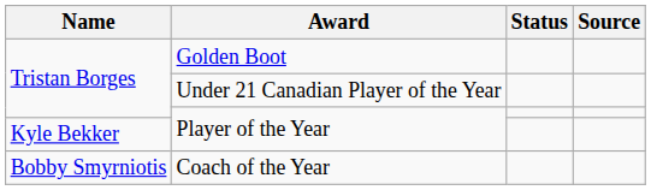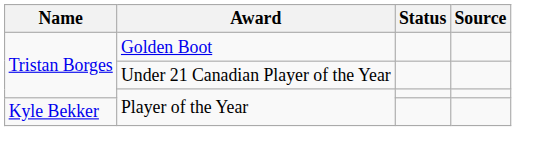- row: Bobby Smyrniotis | Coach of the Year
